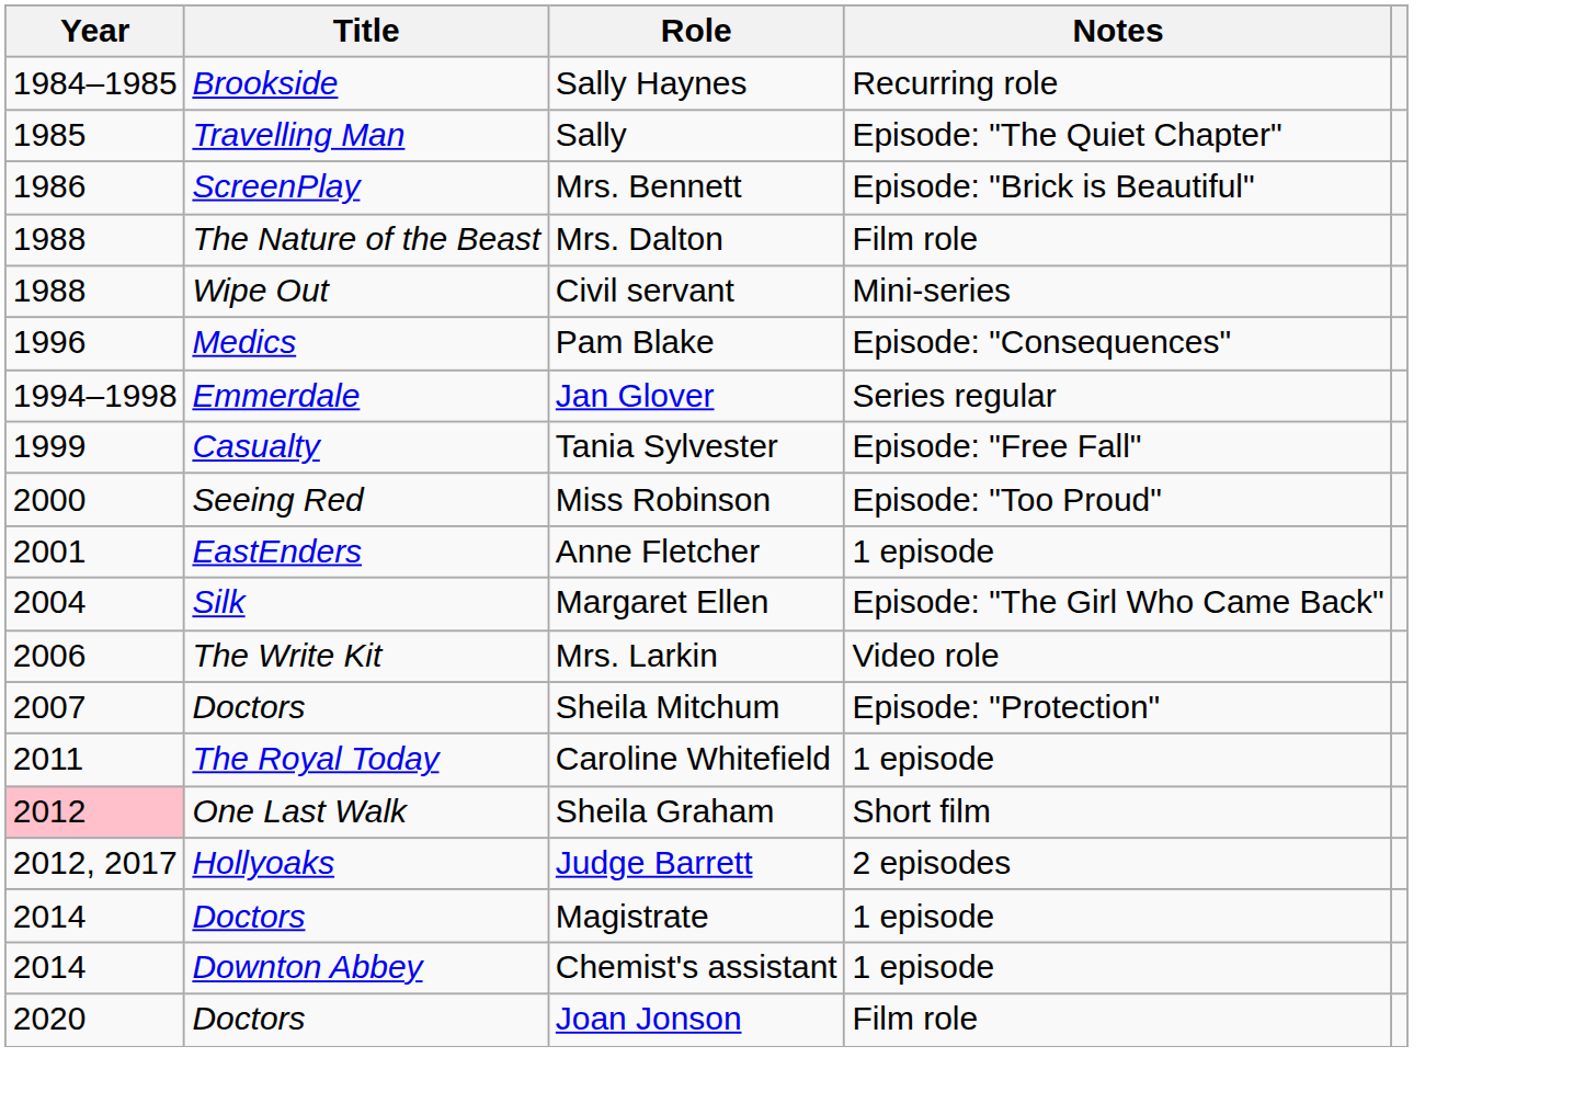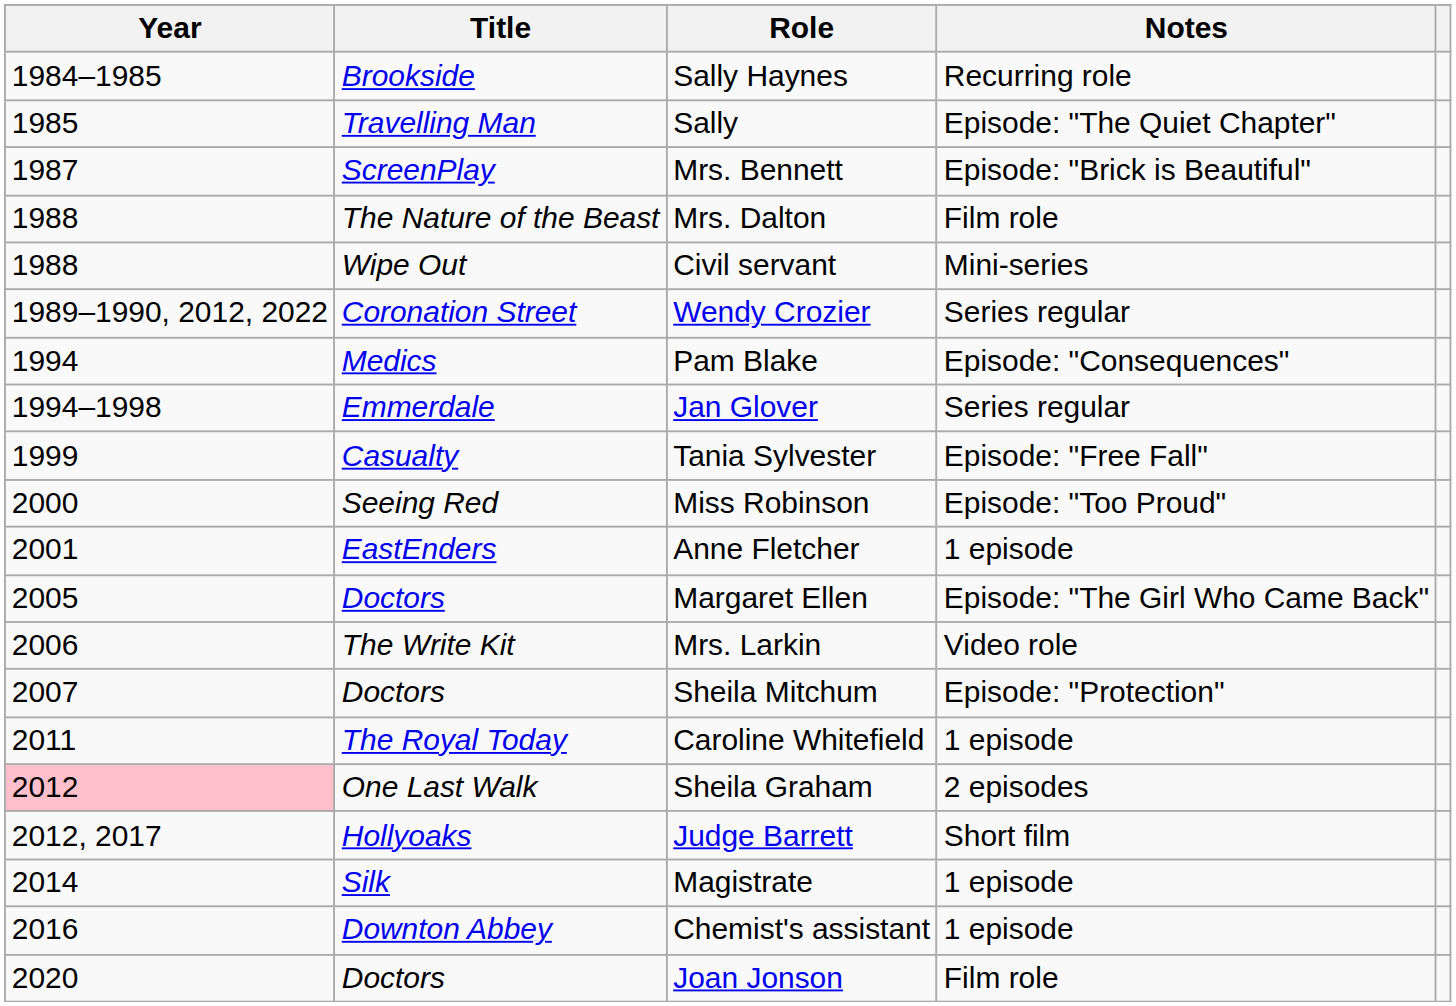Mrs. Bennett | Year: 1986 -> 1987
+ row: 1989–1990, 2012, 2022 | Coronation Street | Wendy Crozier | Series regular
Pam Blake | Year: 1996 -> 1994
Margaret Ellen | Year: 2004 -> 2005
Margaret Ellen | Title: Silk -> Doctors
Sheila Graham | Notes: Short film -> 2 episodes
Judge Barrett | Notes: 2 episodes -> Short film
Magistrate | Title: Doctors -> Silk
Chemist's assistant | Year: 2014 -> 2016
